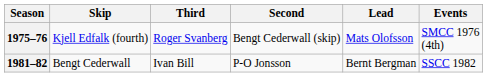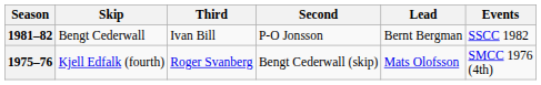rows swapped: 1975–76 <-> 1981–82
